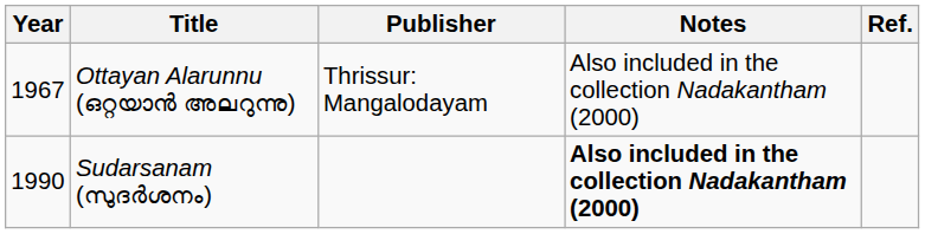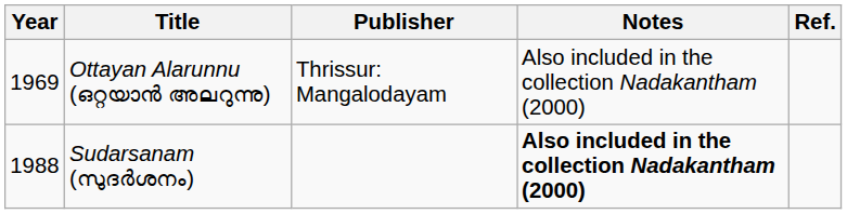Ottayan Alarunnu (ഒറ്റയാൻ അലറുന്നു) | Year: 1967 -> 1969
Sudarsanam (സുദർശനം) | Year: 1990 -> 1988
